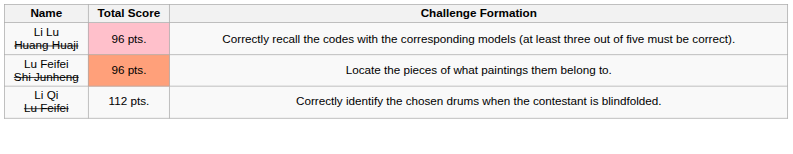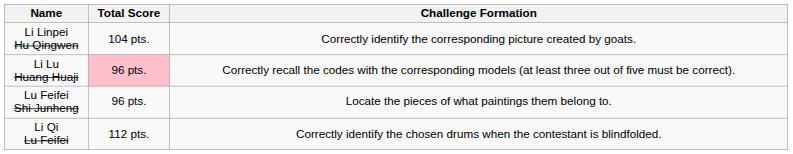+ row: Li Linpei Hu Qingwen | 104 pts. | Correctly identify the corresponding picture created by goats.
Lu Feifei Shi Junheng | Total Score: lightsalmon background -> no background
